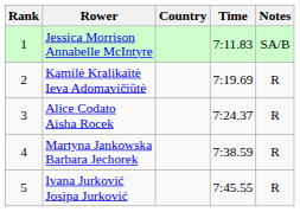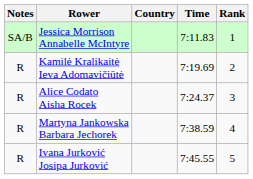columns swapped: Rank <-> Notes
